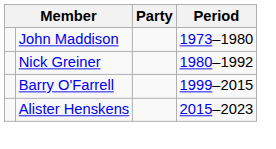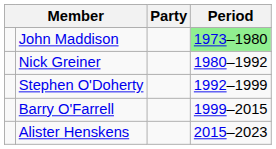John Maddison | Period: no background -> lightgreen background
+ row: Stephen O'Doherty | 1992–1999
